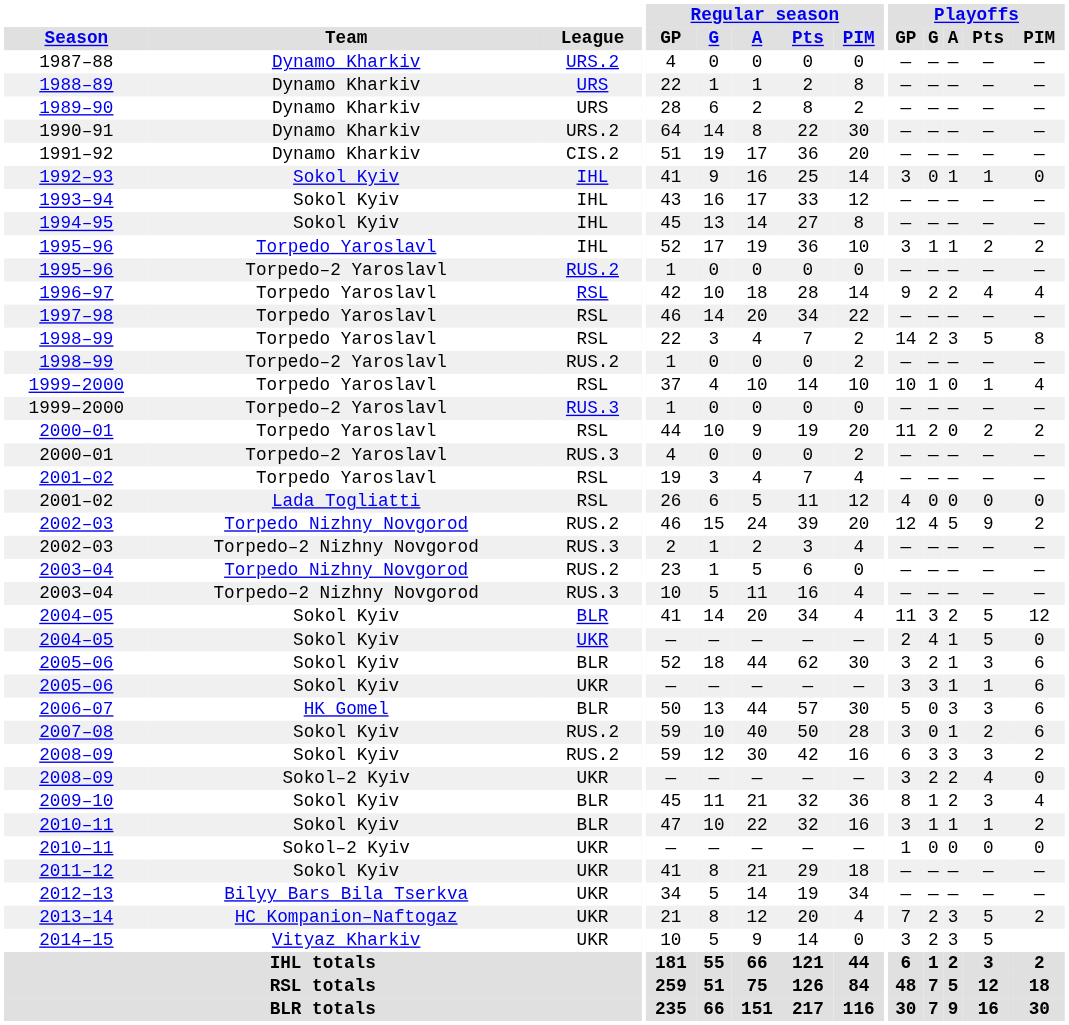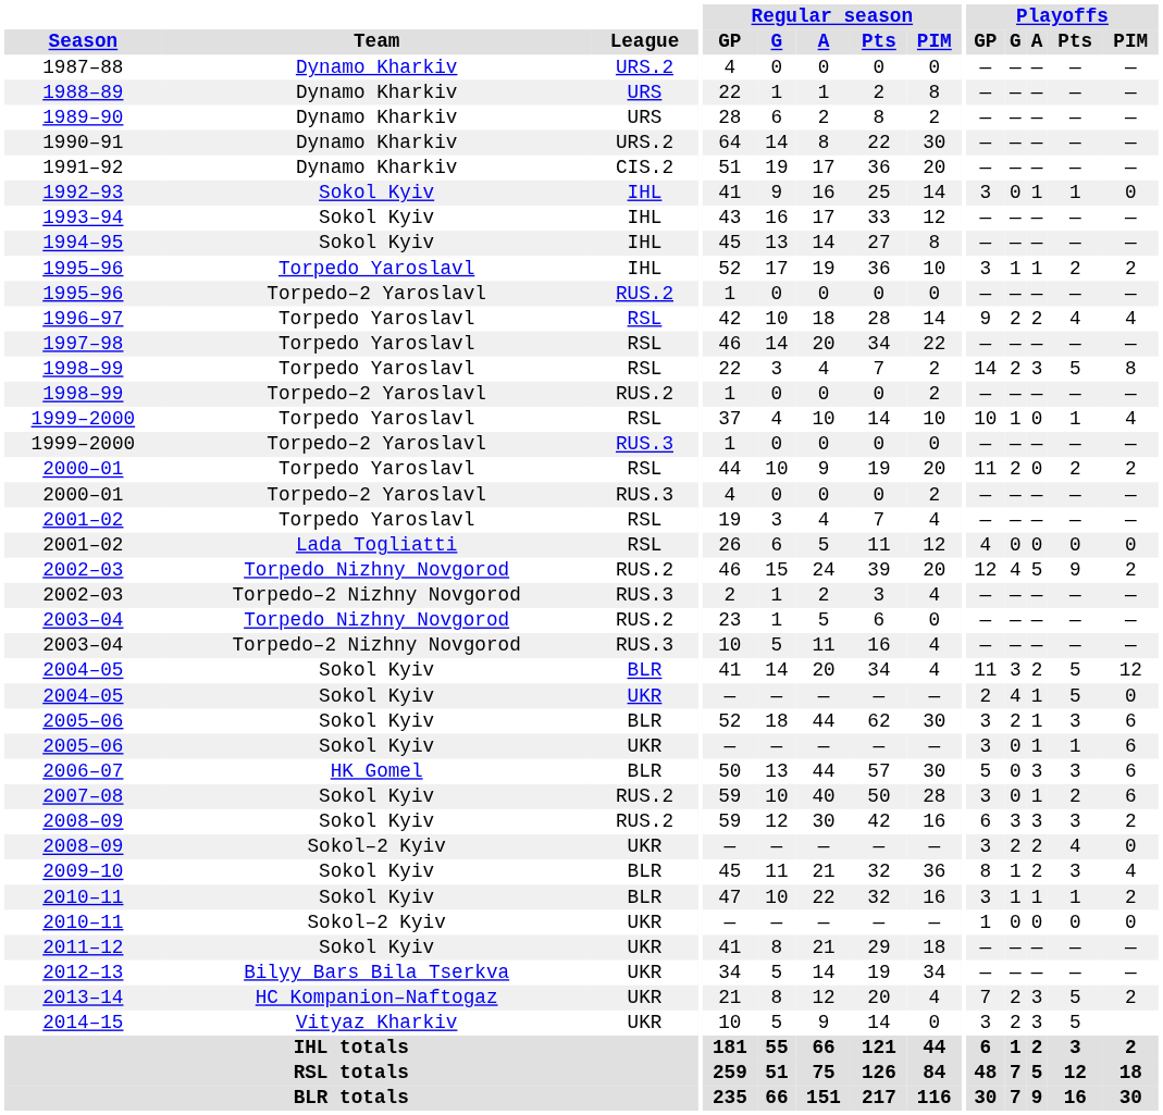2005–06 / UKR | Playoffs / G: 3 -> 0
